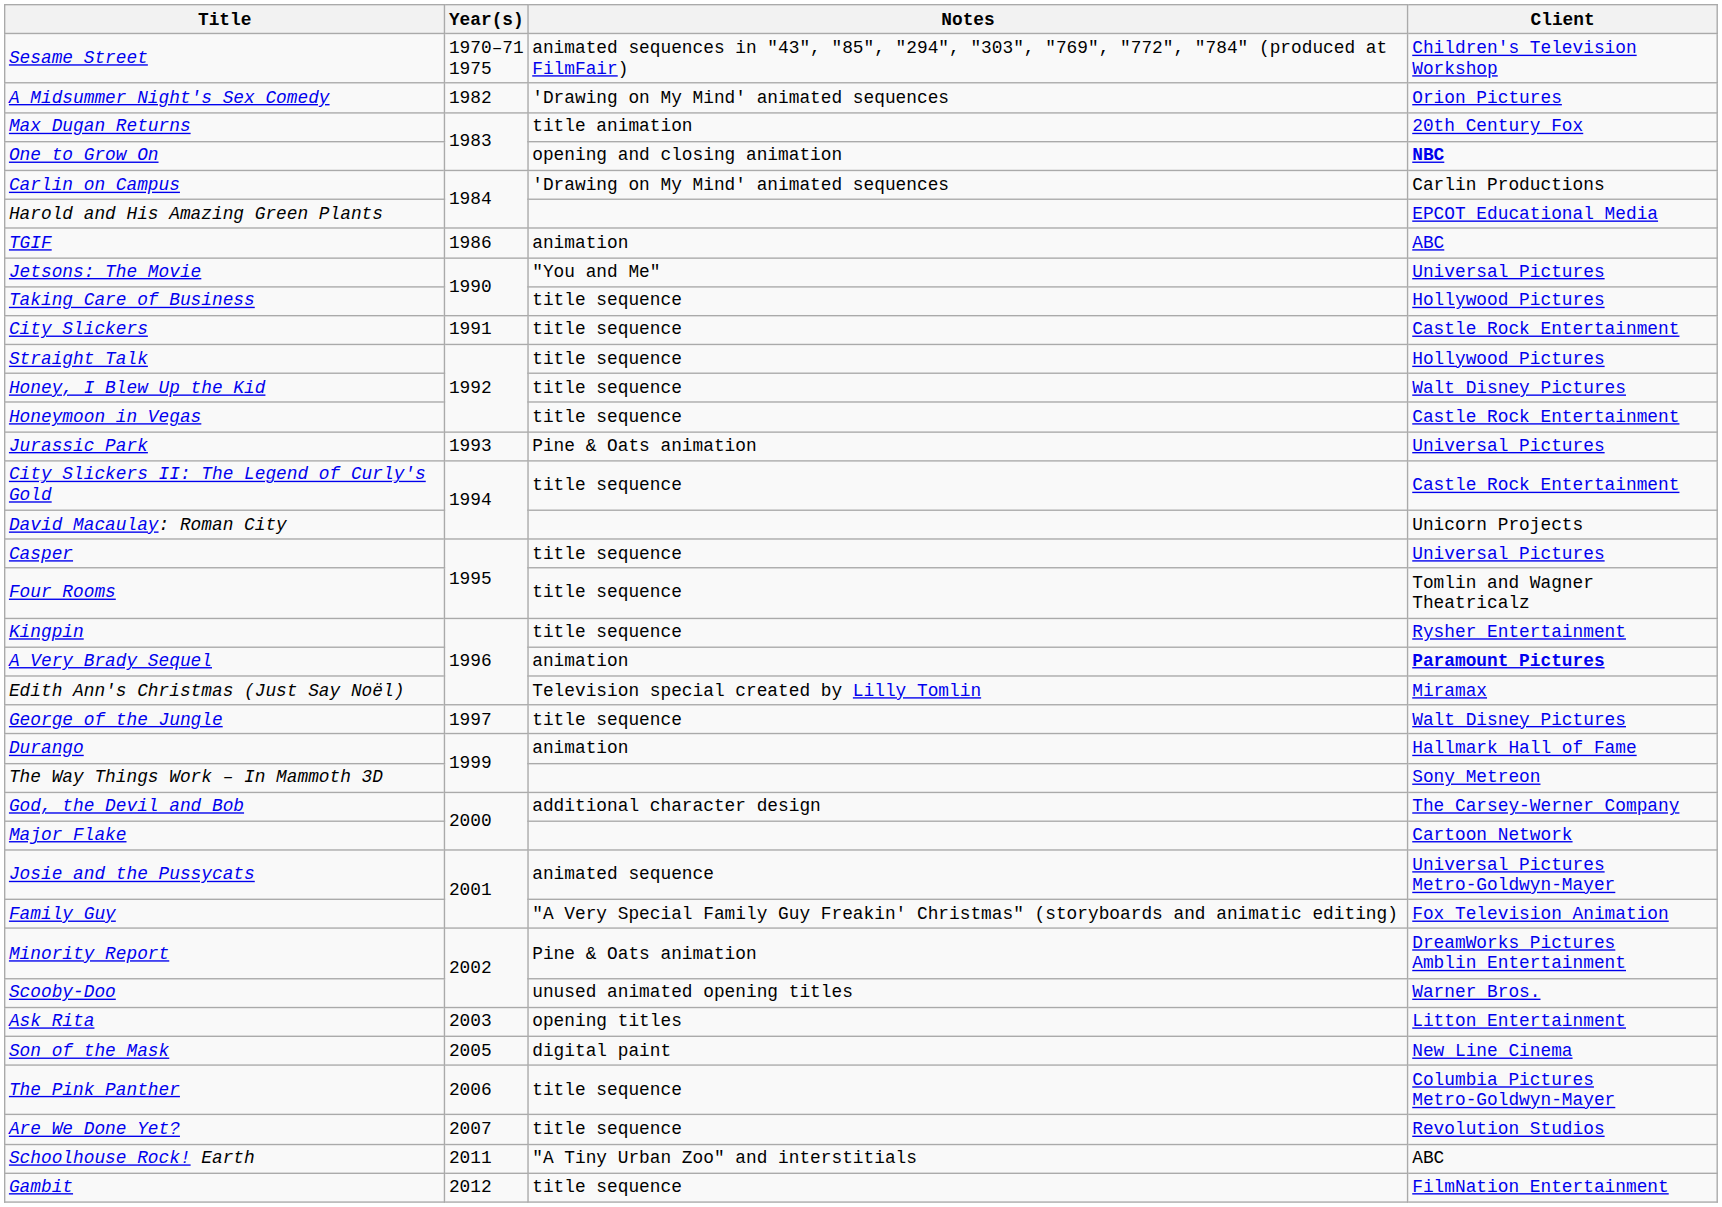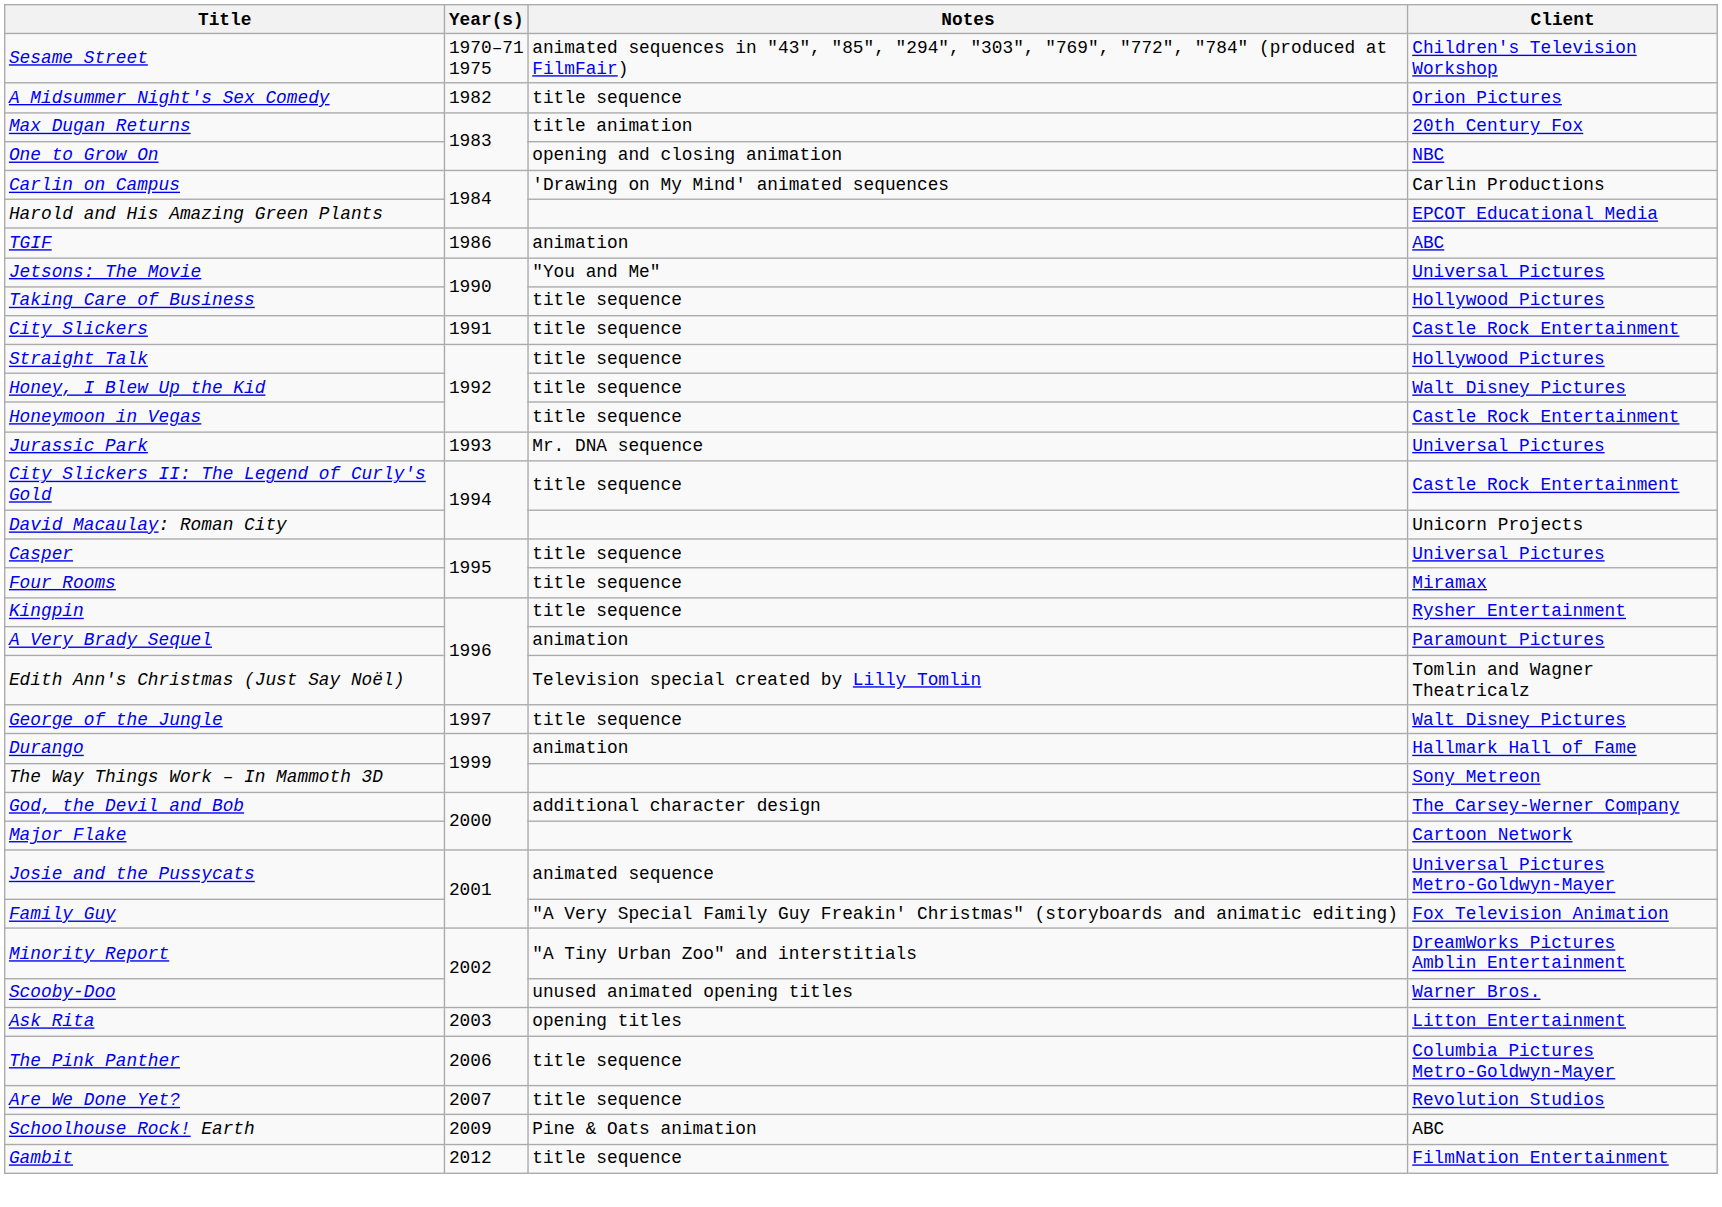A Midsummer Night's Sex Comedy | Notes: 'Drawing on My Mind' animated sequences -> title sequence
One to Grow On | Client: bold -> normal
Jurassic Park | Notes: Pine & Oats animation -> Mr. DNA sequence
Four Rooms | Client: Tomlin and Wagner Theatricalz -> Miramax
A Very Brady Sequel | Client: bold -> normal
Edith Ann's Christmas (Just Say Noël) | Client: Miramax -> Tomlin and Wagner Theatricalz
Minority Report | Notes: Pine & Oats animation -> "A Tiny Urban Zoo" and interstitials
- row: Son of the Mask | 2005 | digital paint | New Line Cinema
Schoolhouse Rock! Earth | Year(s): 2011 -> 2009
Schoolhouse Rock! Earth | Notes: "A Tiny Urban Zoo" and interstitials -> Pine & Oats animation
